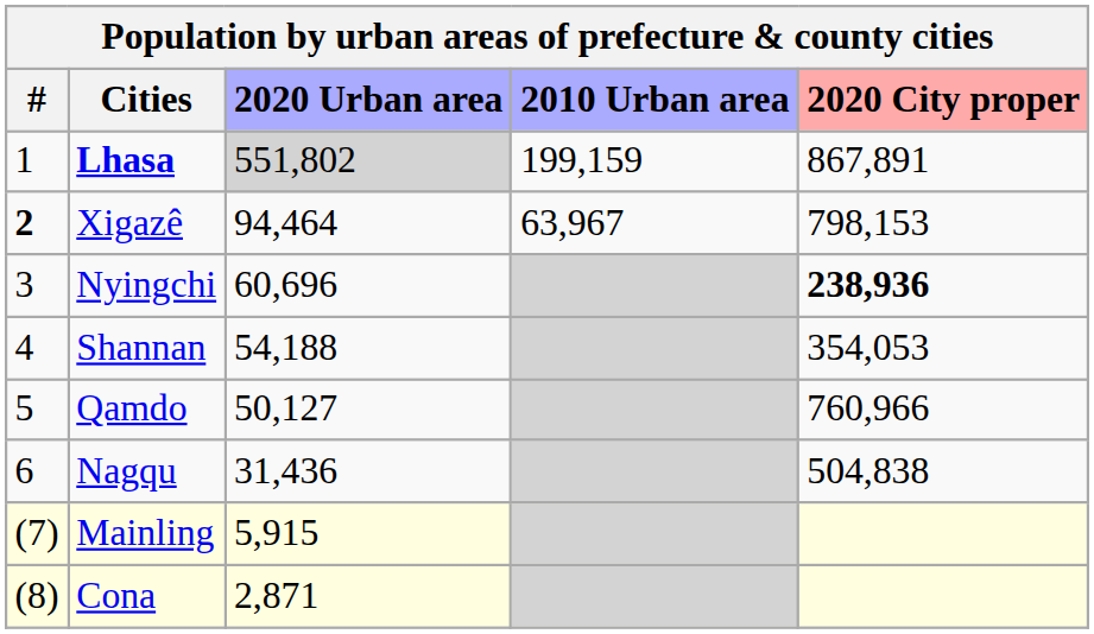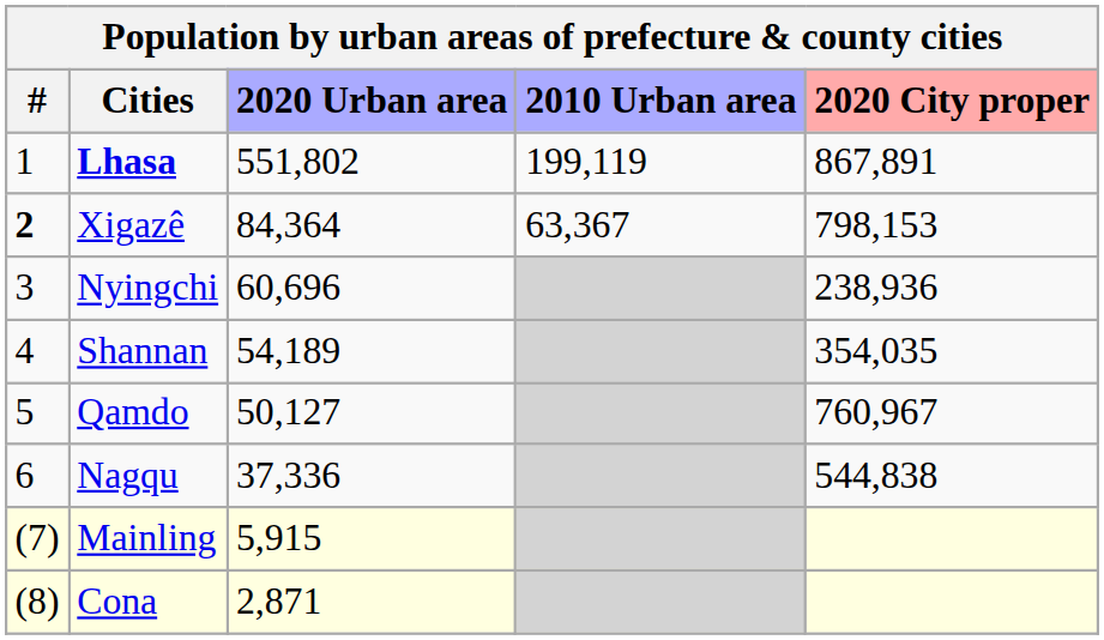Lhasa | 2020 Urban area: lightgrey background -> no background
Lhasa | 2010 Urban area: 199,159 -> 199,119
Xigazê | 2020 Urban area: 94,464 -> 84,364
Xigazê | 2010 Urban area: 63,967 -> 63,367
Nyingchi | 2020 City proper: bold -> normal
Shannan | 2020 Urban area: 54,188 -> 54,189
Shannan | 2020 City proper: 354,053 -> 354,035
Qamdo | 2020 City proper: 760,966 -> 760,967
Nagqu | 2020 Urban area: 31,436 -> 37,336
Nagqu | 2020 City proper: 504,838 -> 544,838
